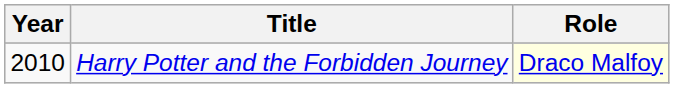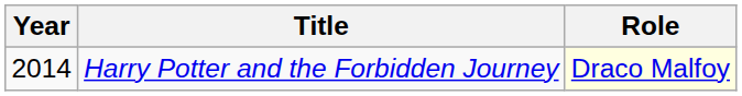Harry Potter and the Forbidden Journey | Year: 2010 -> 2014
